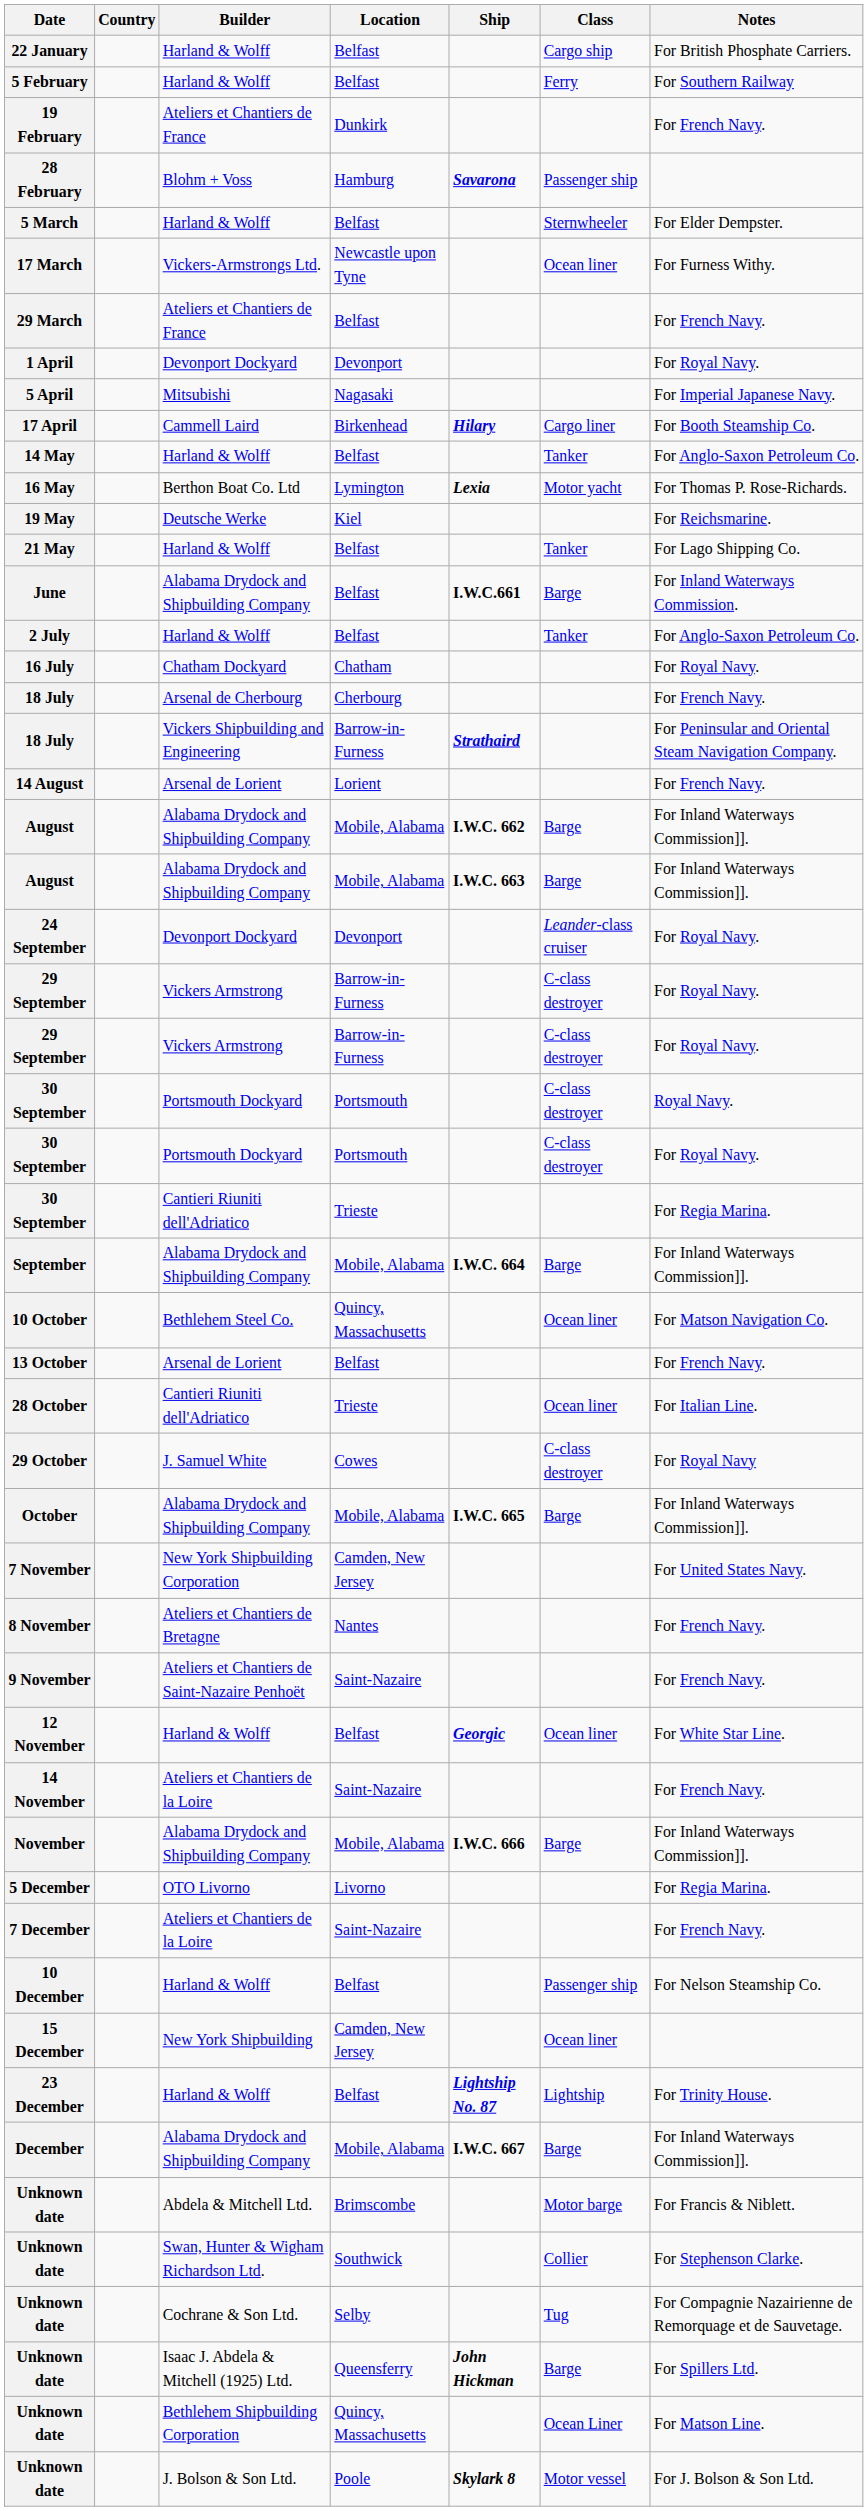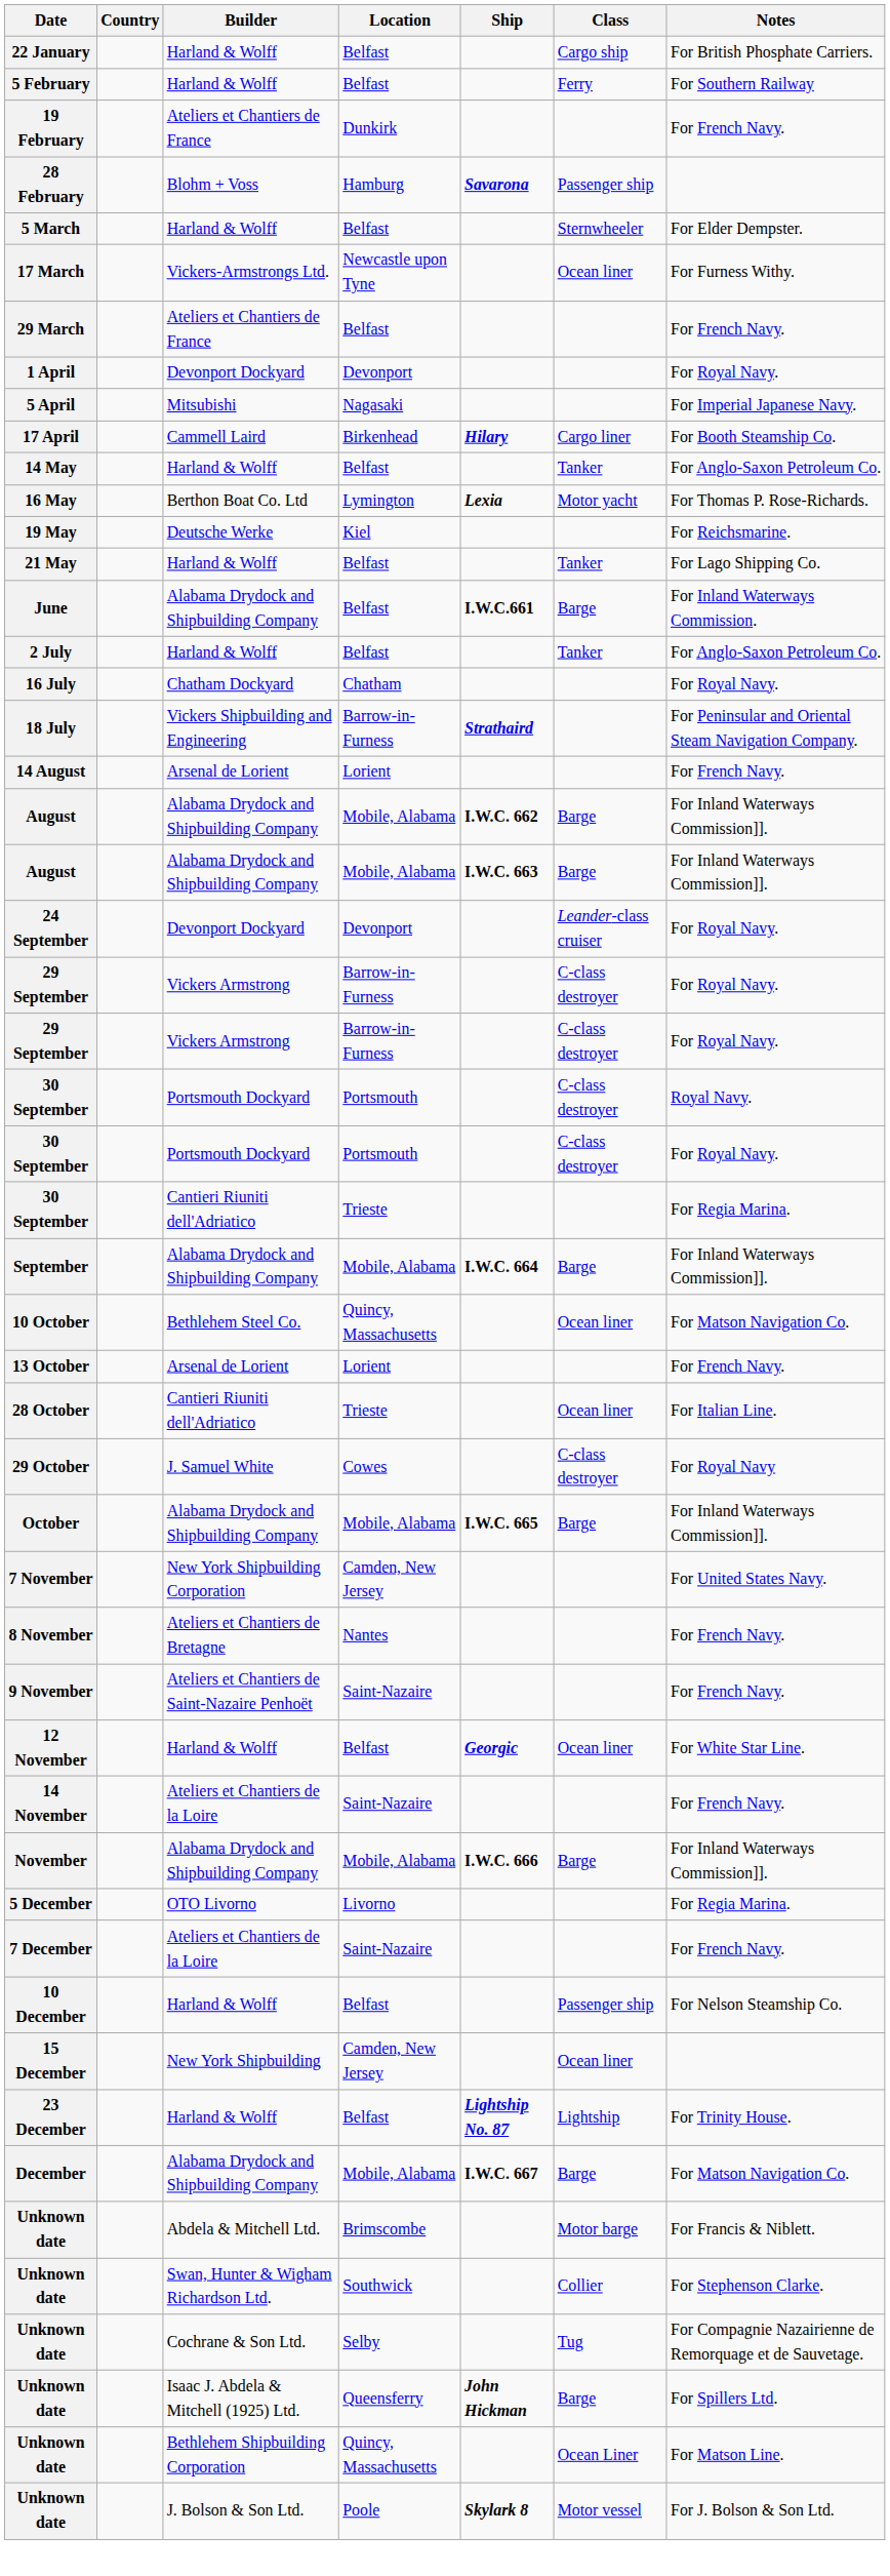- row: 18 July | Arsenal de Cherbourg | Cherbourg | For French Navy.
13 October | Location: Belfast -> Lorient
December | Notes: For Inland Waterways Commission]]. -> For Matson Navigation Co.
